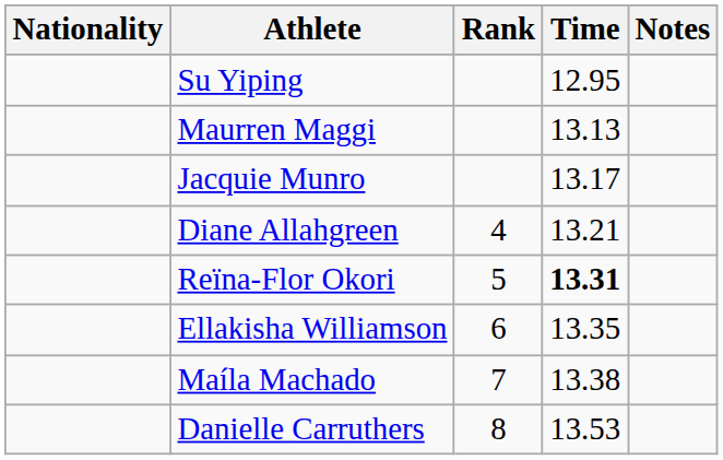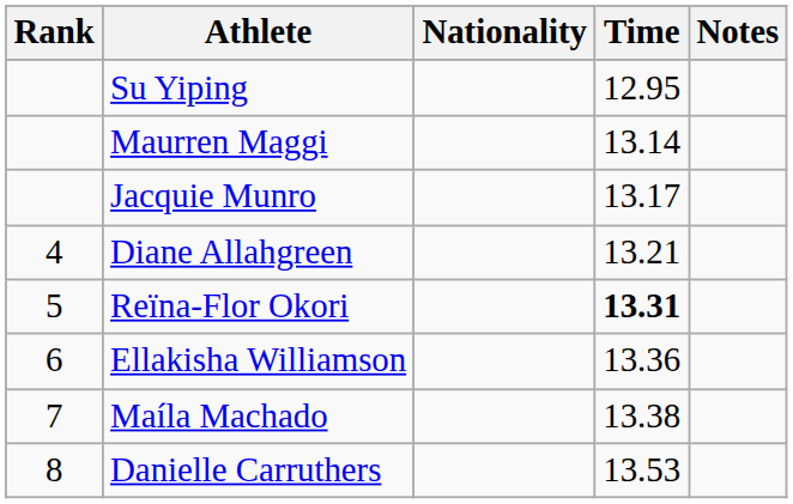columns swapped: Rank <-> Nationality
Maurren Maggi | Time: 13.13 -> 13.14
Ellakisha Williamson | Time: 13.35 -> 13.36
